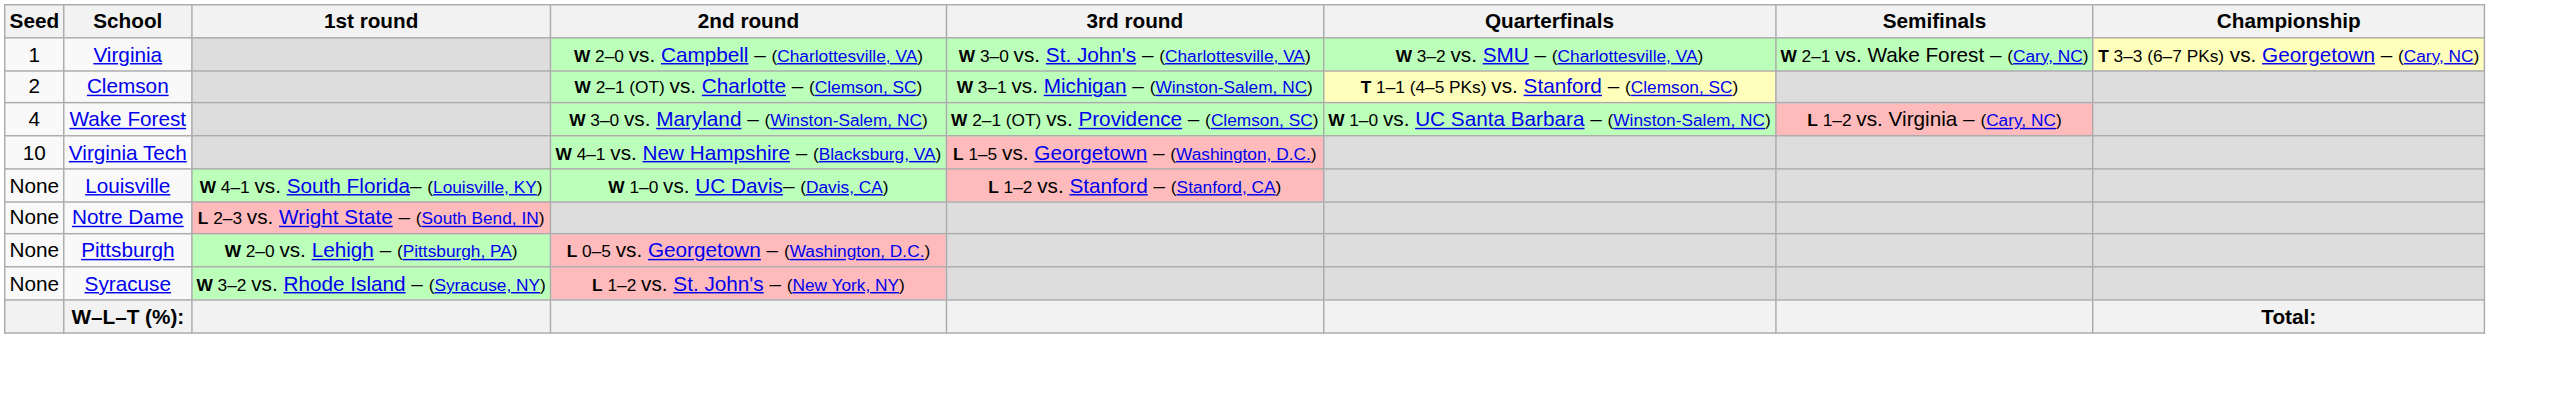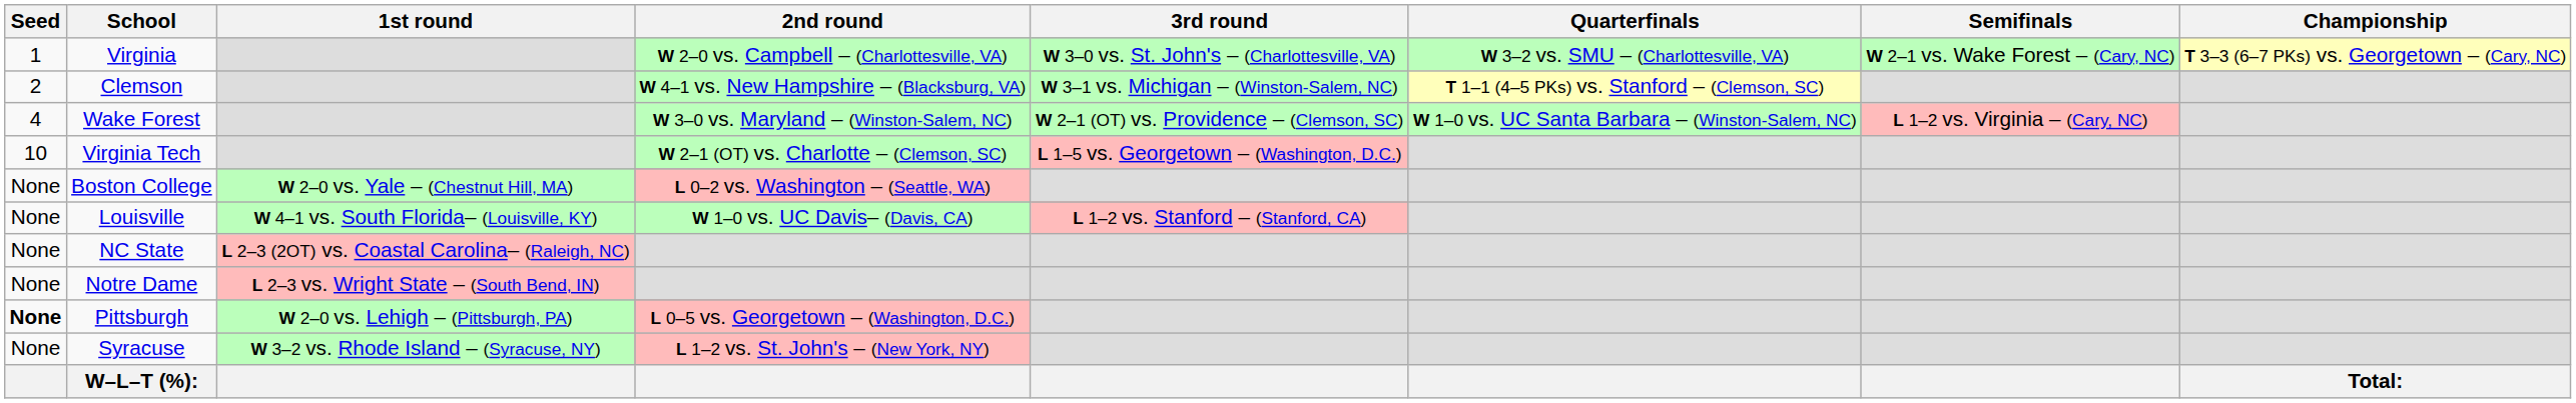Clemson | 2nd round: W 2–1 (OT) vs. Charlotte – (Clemson, SC) -> W 4–1 vs. New Hampshire – (Blacksburg, VA)
Virginia Tech | 2nd round: W 4–1 vs. New Hampshire – (Blacksburg, VA) -> W 2–1 (OT) vs. Charlotte – (Clemson, SC)
+ row: None | Boston College | W 2–0 vs. Yale – (Chestnut Hill, MA) | L 0–2 vs. Washington – (Seattle, WA)
+ row: None | NC State | L 2–3 (2OT) vs. Coastal Carolina– (Raleigh, NC)
Pittsburgh | Seed: normal -> bold
